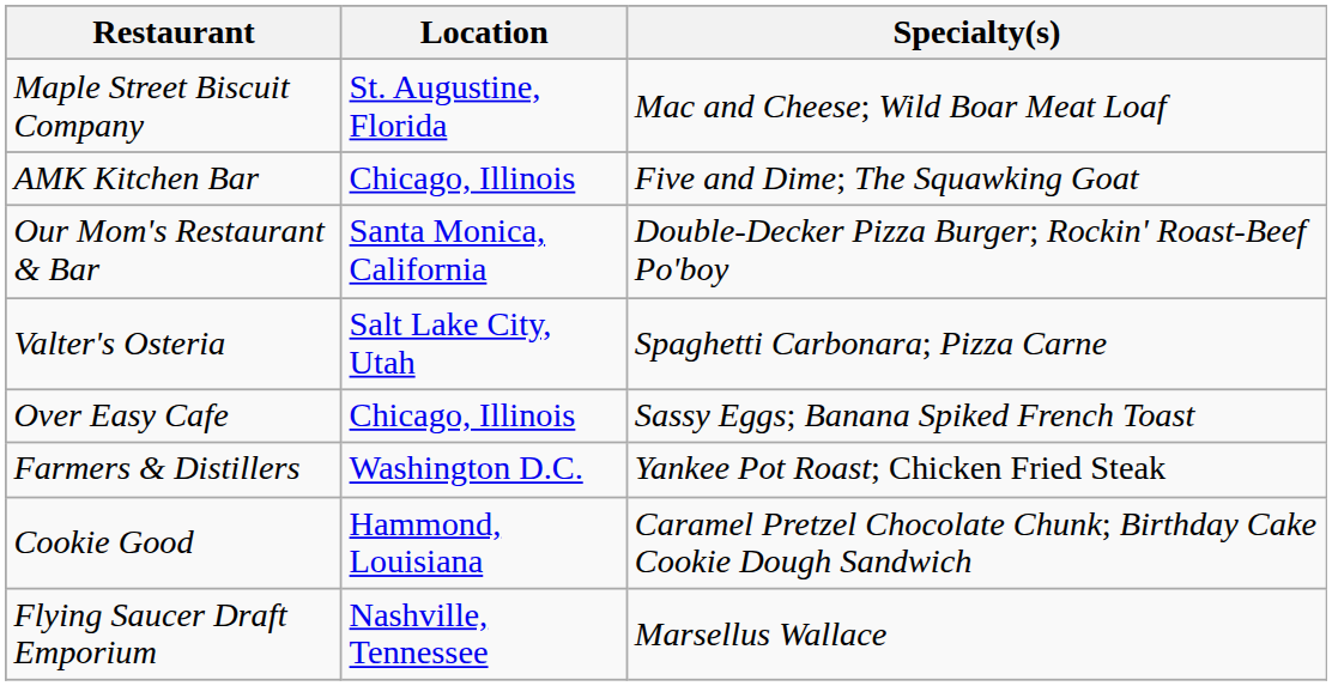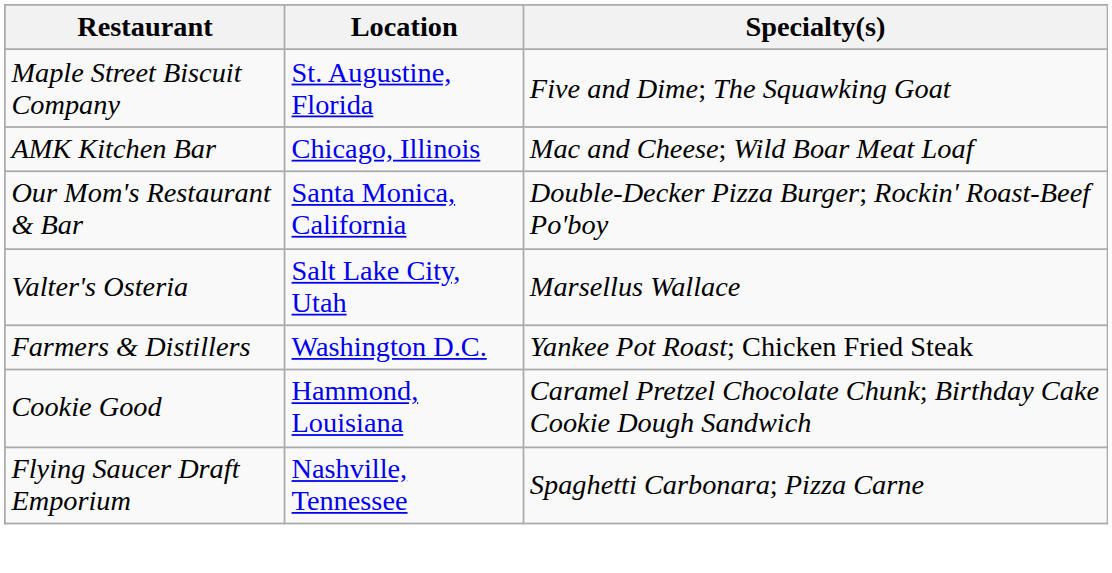Maple Street Biscuit Company | Specialty(s): Mac and Cheese; Wild Boar Meat Loaf -> Five and Dime; The Squawking Goat
AMK Kitchen Bar | Specialty(s): Five and Dime; The Squawking Goat -> Mac and Cheese; Wild Boar Meat Loaf
Valter's Osteria | Specialty(s): Spaghetti Carbonara; Pizza Carne -> Marsellus Wallace
- row: Over Easy Cafe | Chicago, Illinois | Sassy Eggs; Banana Spiked French Toast
Flying Saucer Draft Emporium | Specialty(s): Marsellus Wallace -> Spaghetti Carbonara; Pizza Carne
